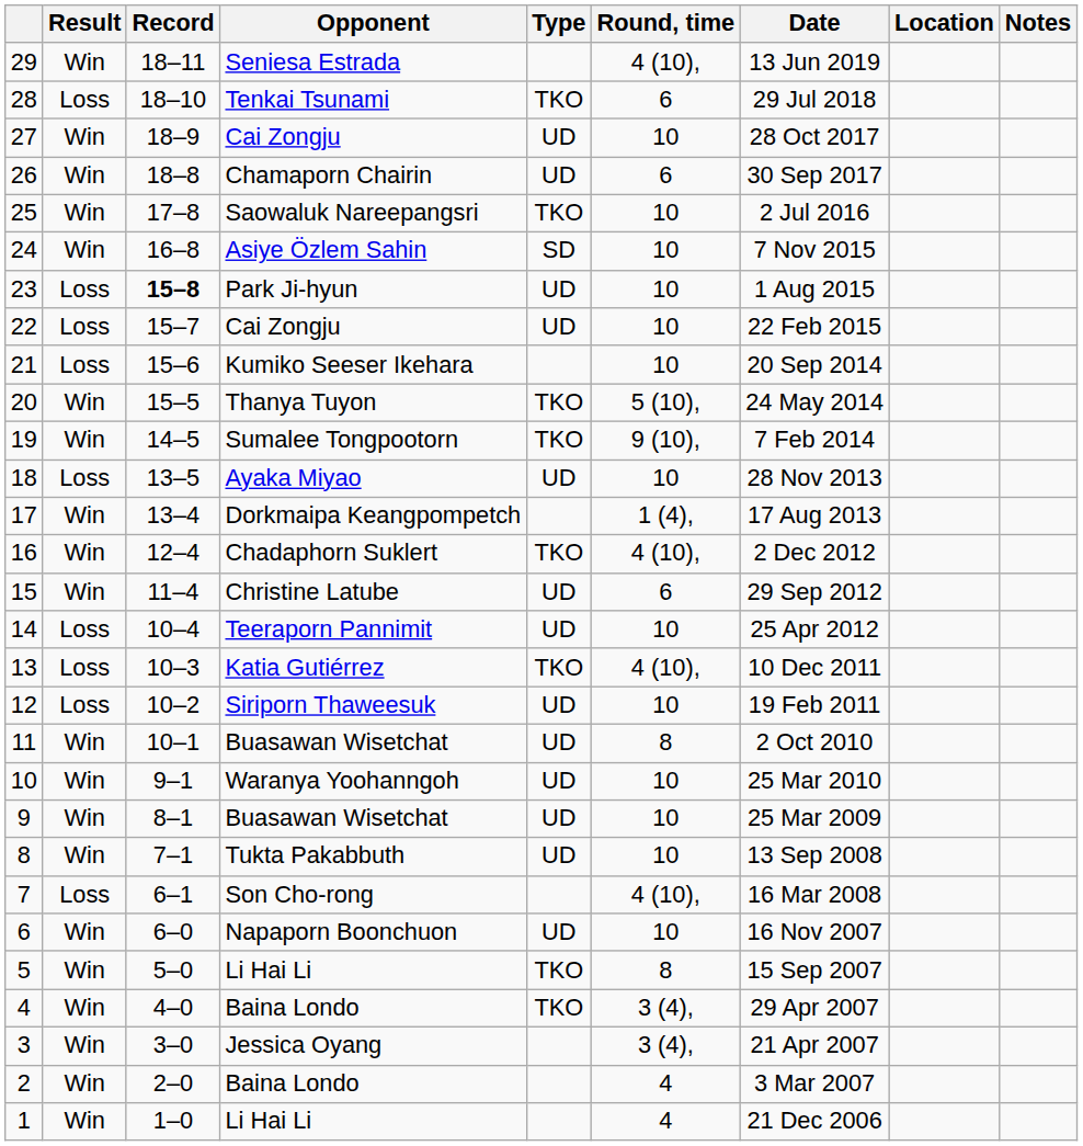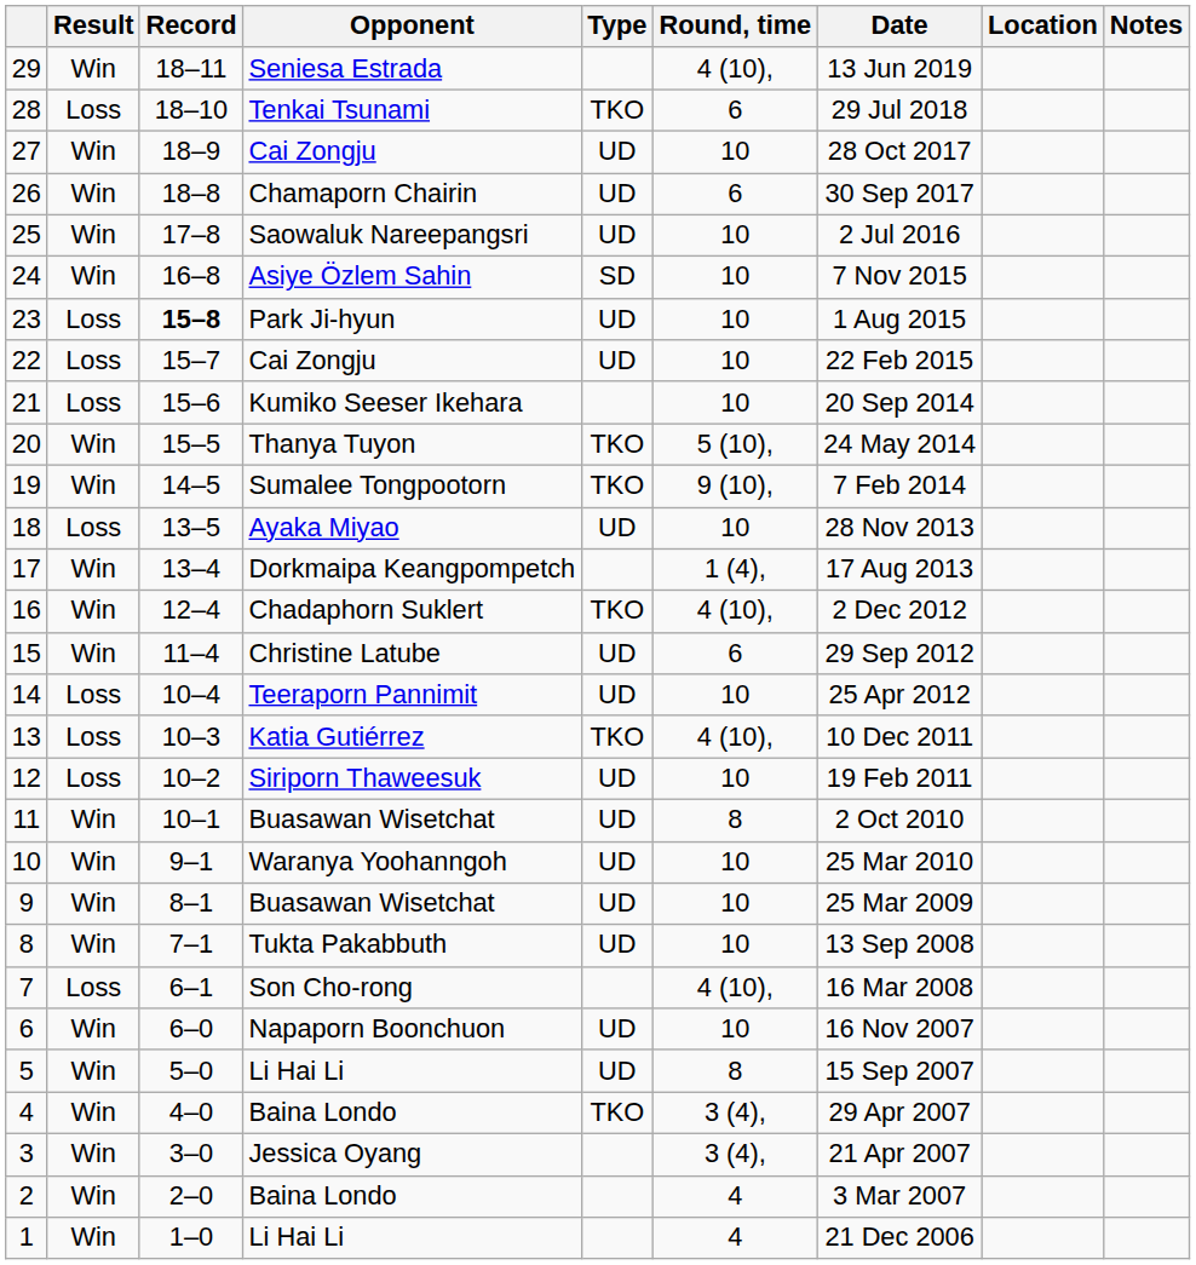25 | Type: TKO -> UD
5 | Type: TKO -> UD
